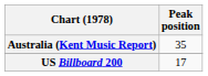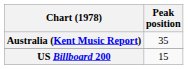US Billboard 200 | Peak position: 17 -> 15
